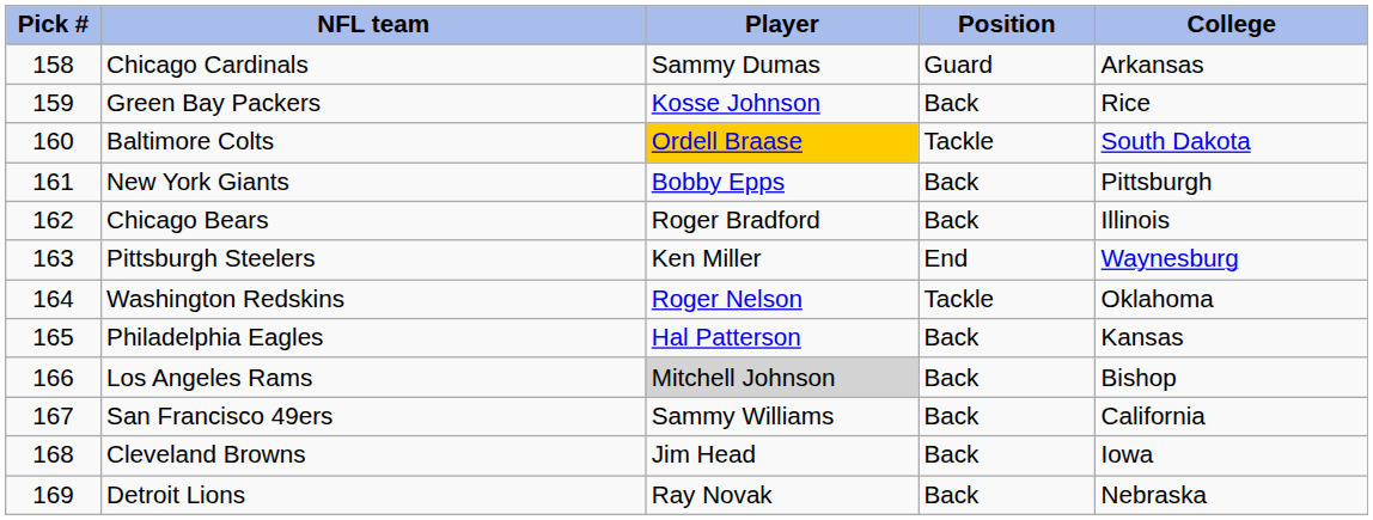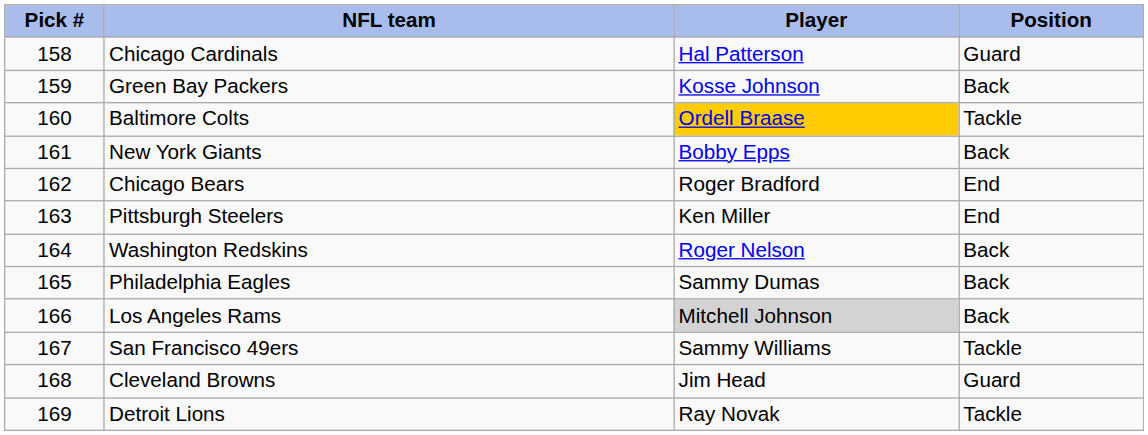- column: College | Arkansas | Rice | South Dakota | Pittsburgh | Illinois | Waynesburg | Oklahoma | Kansas | Bishop | California | Iowa | Nebraska
Chicago Cardinals | Player: Sammy Dumas -> Hal Patterson
Chicago Bears | Position: Back -> End
Washington Redskins | Position: Tackle -> Back
Philadelphia Eagles | Player: Hal Patterson -> Sammy Dumas
San Francisco 49ers | Position: Back -> Tackle
Cleveland Browns | Position: Back -> Guard
Detroit Lions | Position: Back -> Tackle
